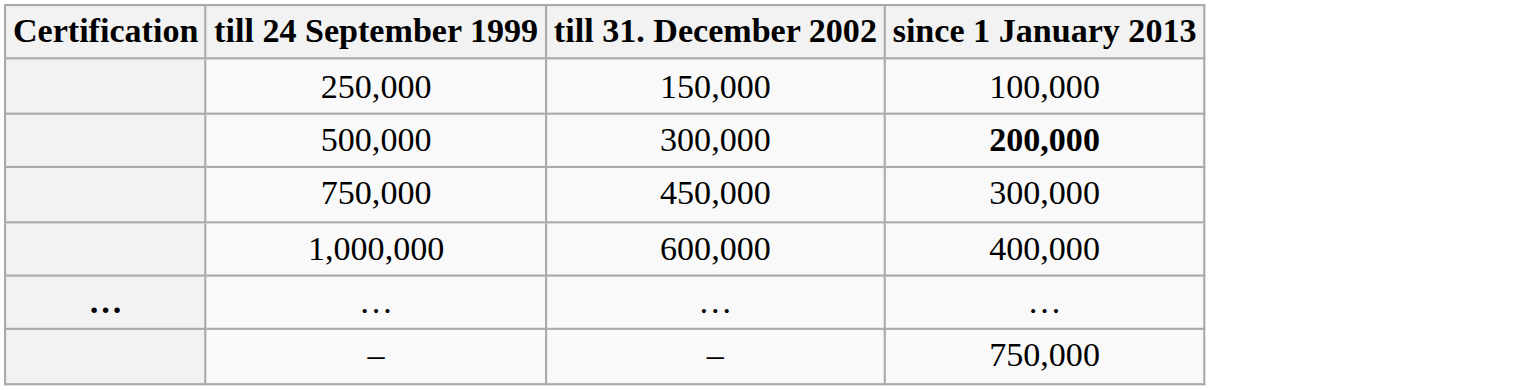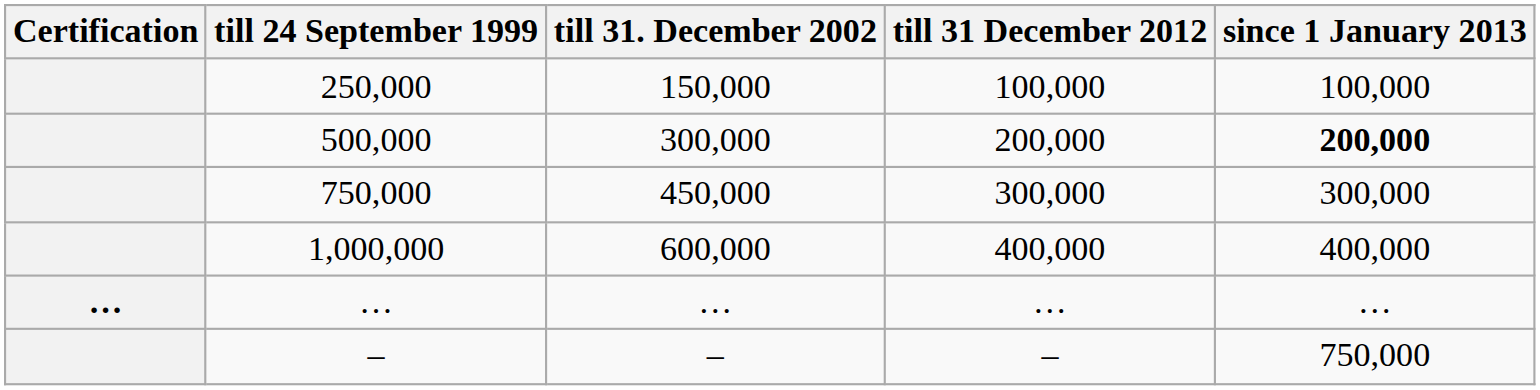+ column: till 31 December 2012 | 100,000 | 200,000 | 300,000 | 400,000 | … | –
